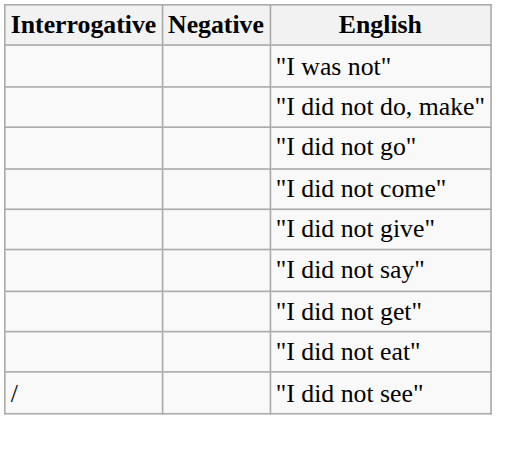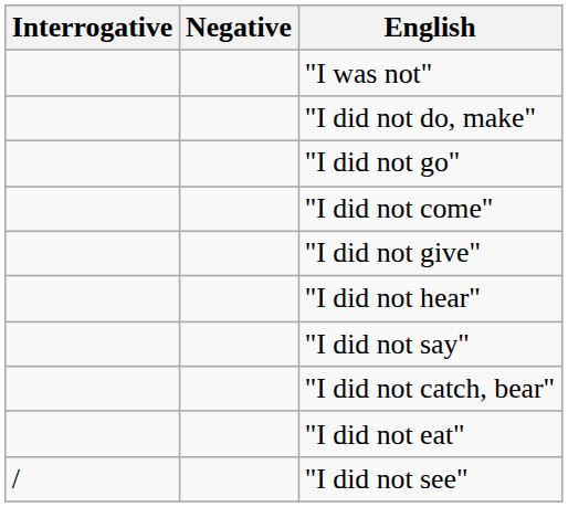+ row: "I did not hear"
- row: "I did not get"
+ row: "I did not catch, bear"
